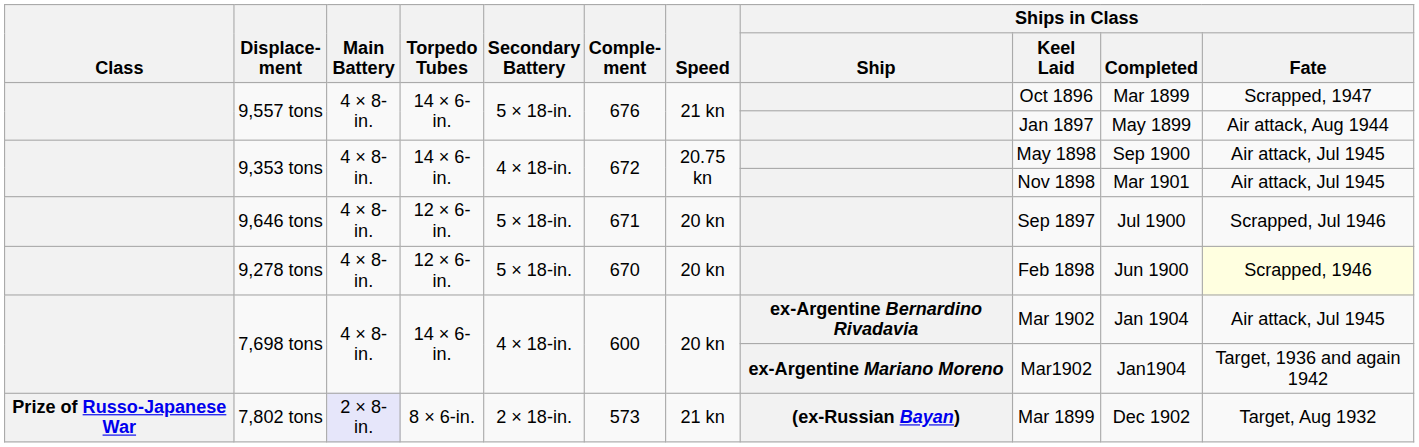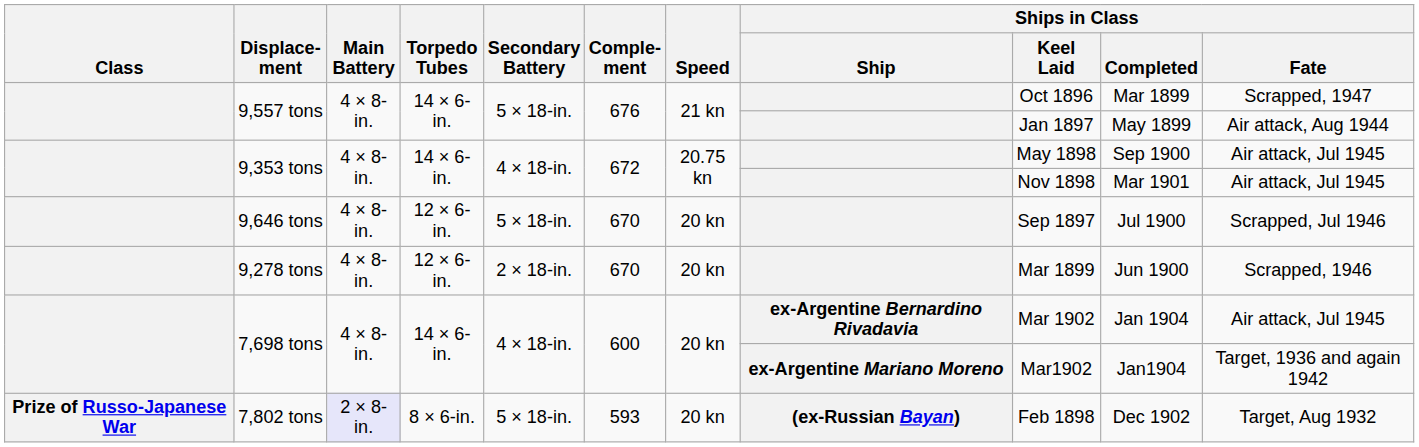9,646 tons | Comple- ment: 671 -> 670
9,278 tons | Secondary Battery: 5 × 18-in. -> 2 × 18-in.
9,278 tons | Ships in Class / Keel Laid: Feb 1898 -> Mar 1899
9,278 tons | Ships in Class / Fate: lightyellow background -> no background
7,802 tons | Secondary Battery: 2 × 18-in. -> 5 × 18-in.
7,802 tons | Comple- ment: 573 -> 593
7,802 tons | Speed: 21 kn -> 20 kn
7,802 tons | Ships in Class / Keel Laid: Mar 1899 -> Feb 1898
